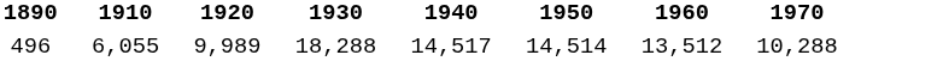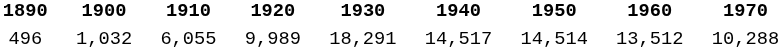+ column: 1900 | 1,032
496 | 1930: 18,288 -> 18,291
